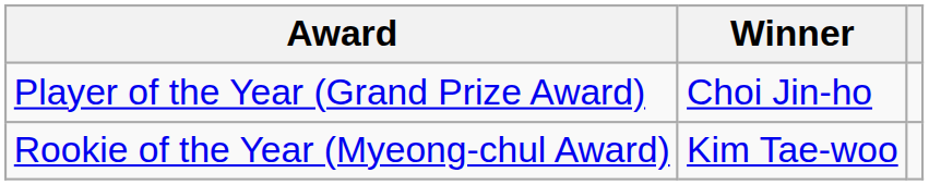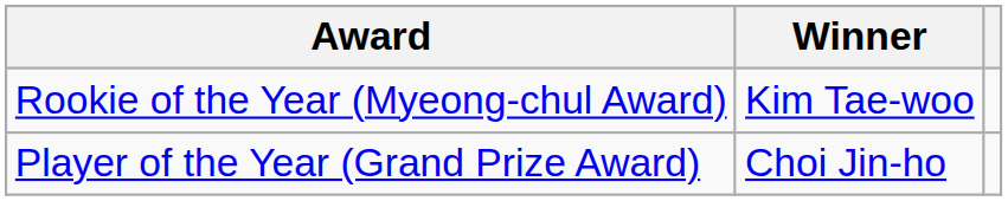rows swapped: Player of the Year (Grand Prize Award) <-> Rookie of the Year (Myeong-chul Award)
